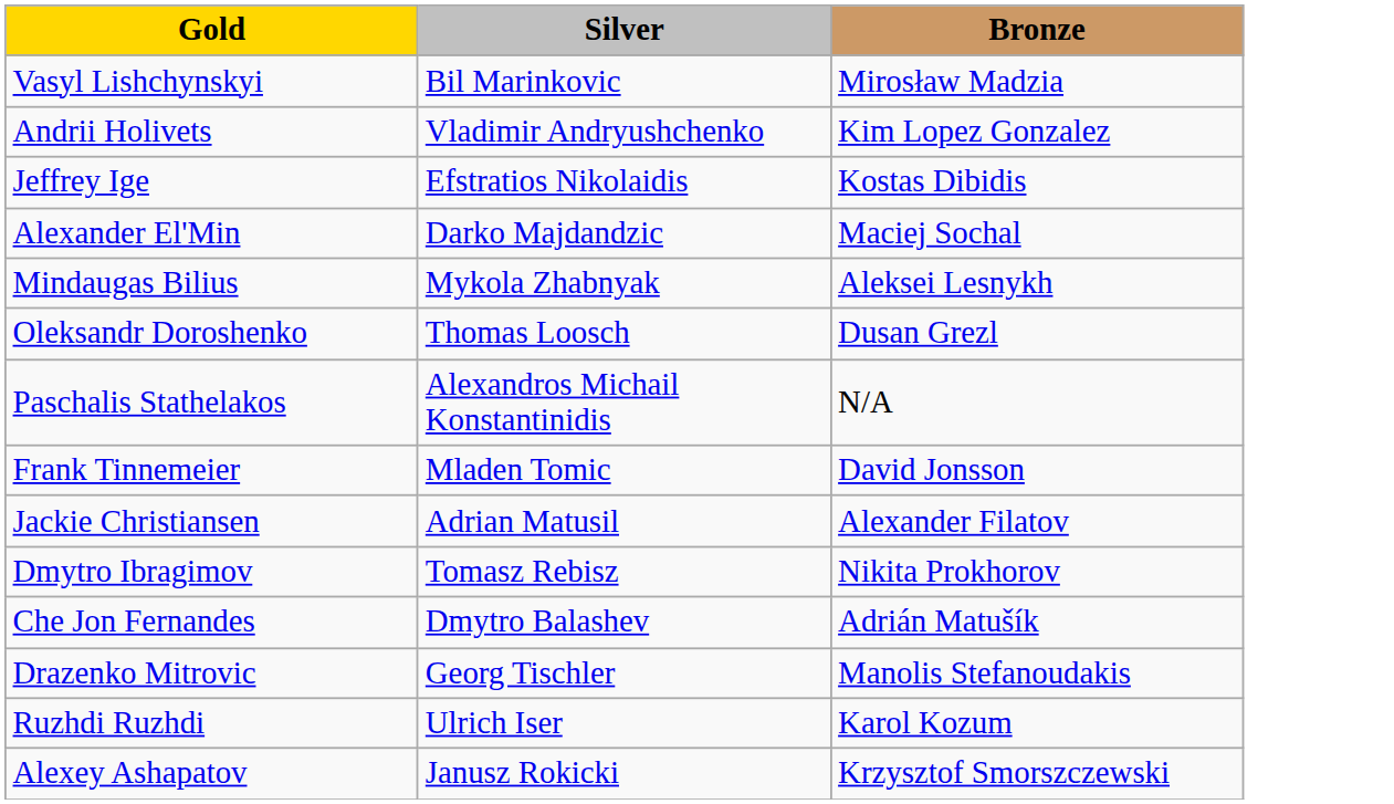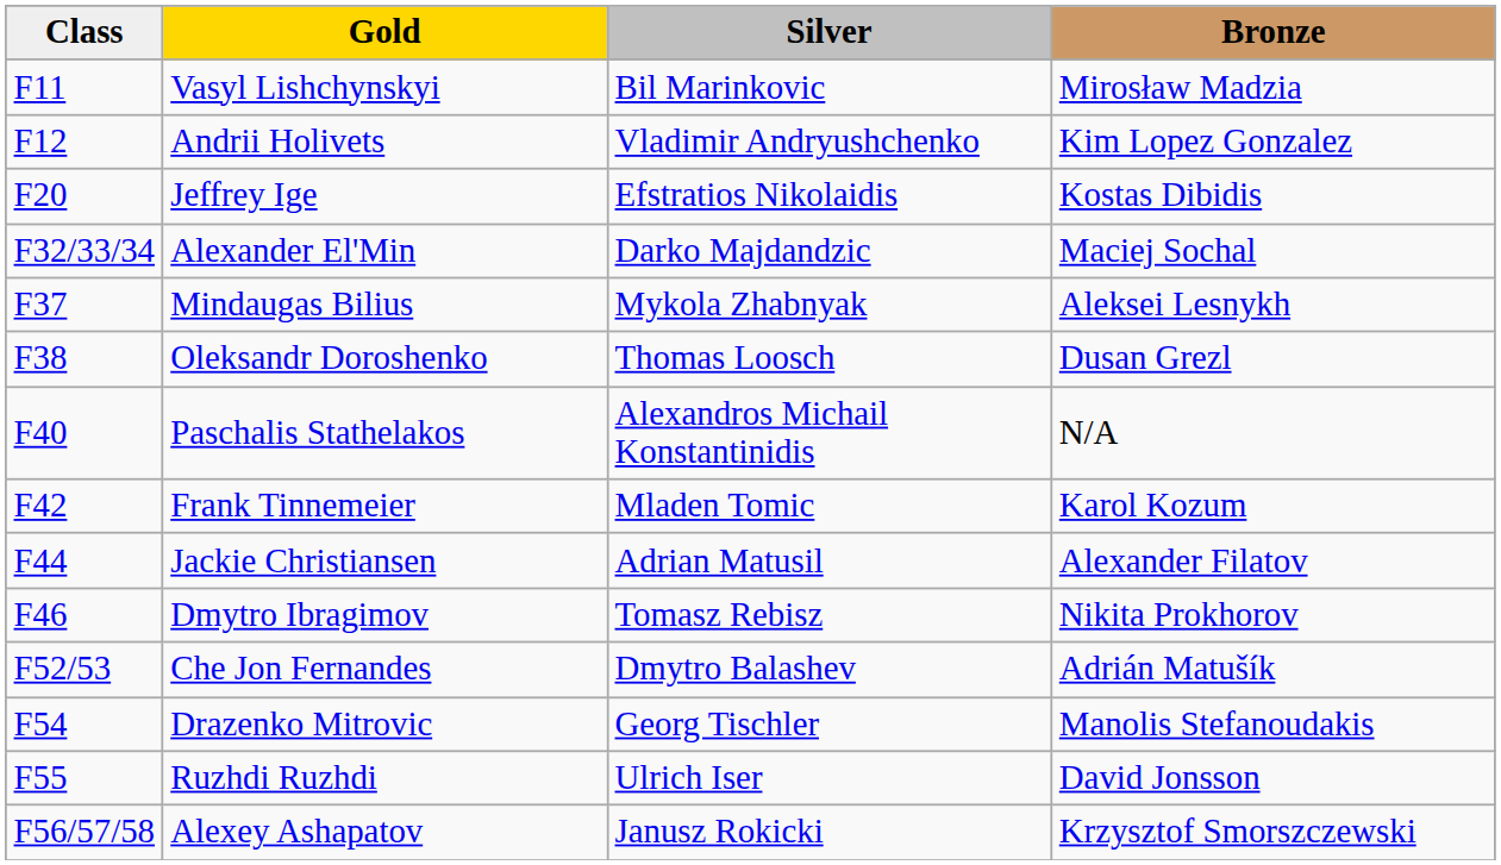+ column: Class | F11 | F12 | F20 | F32/33/34 | F37 | F38 | F40 | F42 | F44 | F46 | F52/53 | F54 | F55 | F56/57/58
Frank Tinnemeier | Bronze: David Jonsson -> Karol Kozum
Ruzhdi Ruzhdi | Bronze: Karol Kozum -> David Jonsson
